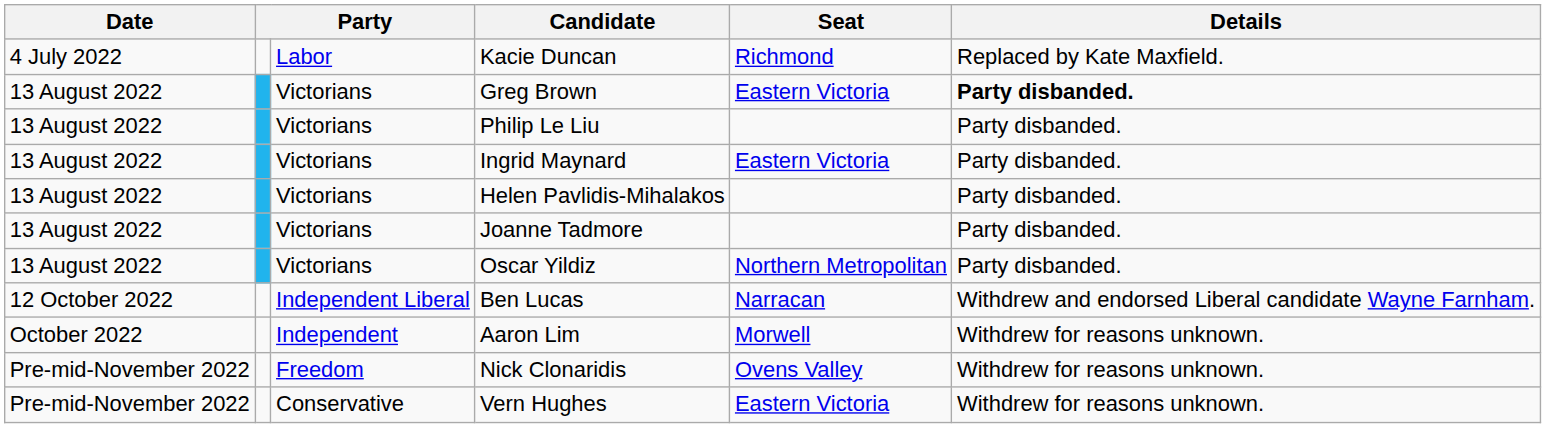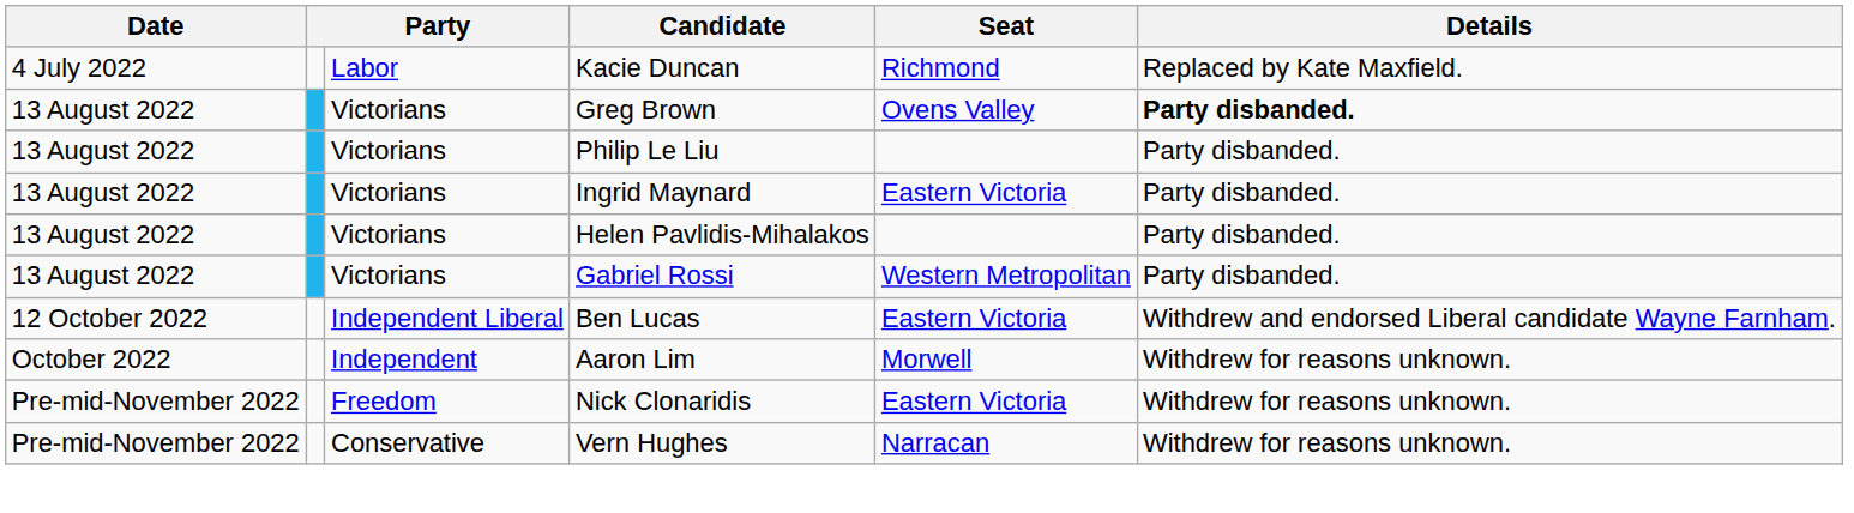Greg Brown | Seat: Eastern Victoria -> Ovens Valley
+ row: 13 August 2022 | Victorians | Gabriel Rossi | Western Metropolitan | Party disbanded.
- row: 13 August 2022 | Victorians | Joanne Tadmore | Party disbanded.
- row: 13 August 2022 | Victorians | Oscar Yildiz | Northern Metropolitan | Party disbanded.
Ben Lucas | Seat: Narracan -> Eastern Victoria
Nick Clonaridis | Seat: Ovens Valley -> Eastern Victoria
Vern Hughes | Seat: Eastern Victoria -> Narracan
